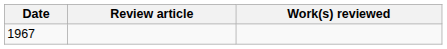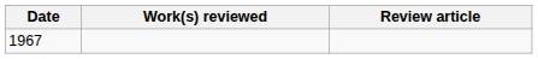columns swapped: Review article <-> Work(s) reviewed
